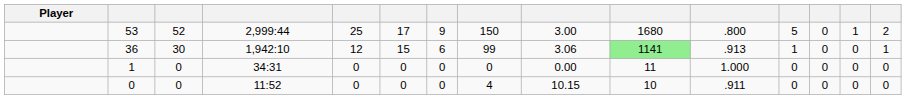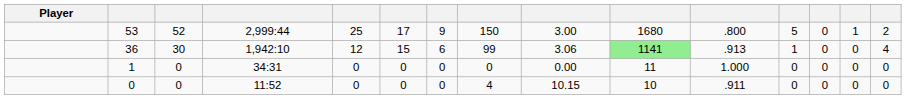1,942:10 | column 15: 1 -> 4
